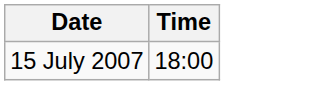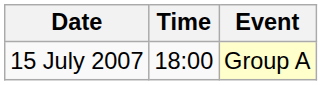+ column: Event | Group A
